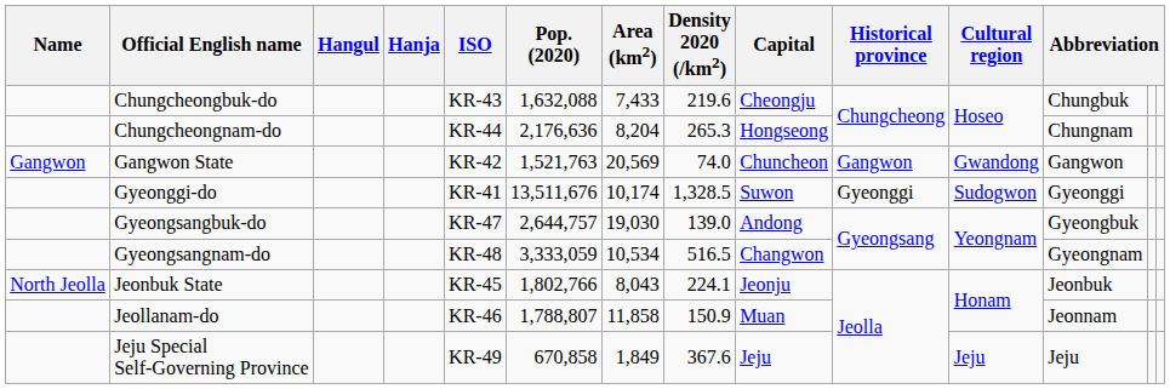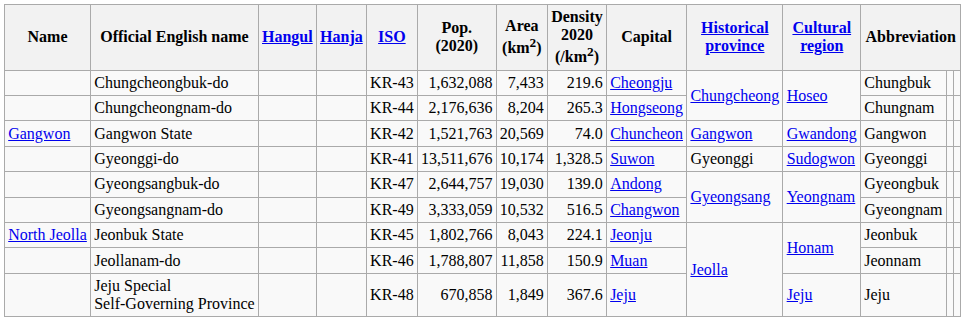Gyeongsangnam-do | ISO: KR-48 -> KR-49
Gyeongsangnam-do | Area (km2): 10,534 -> 10,532
Jeju Special Self-Governing Province | ISO: KR-49 -> KR-48
